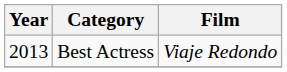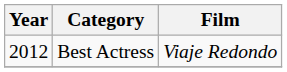Best Actress | Year: 2013 -> 2012
